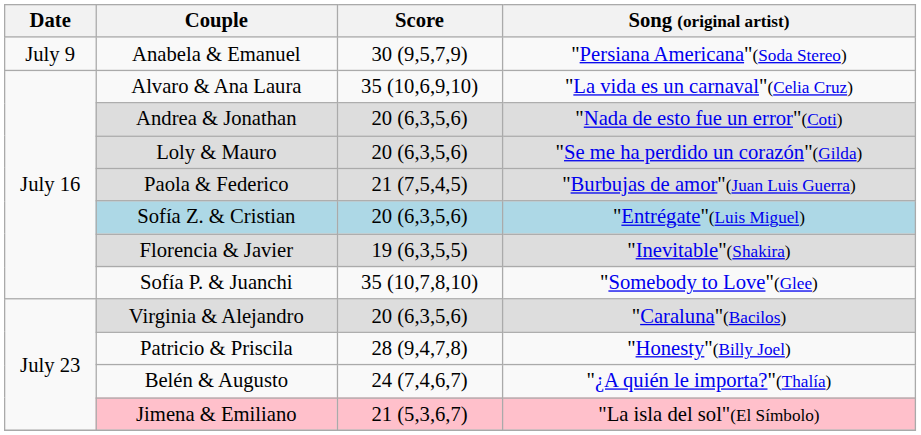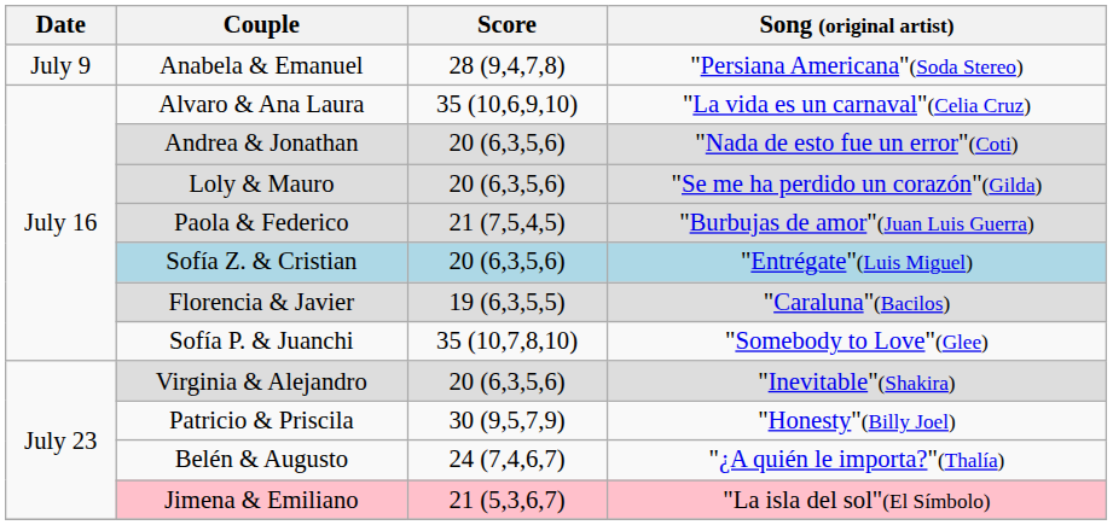Anabela & Emanuel | Score: 30 (9,5,7,9) -> 28 (9,4,7,8)
Florencia & Javier | Song (original artist): "Inevitable"(Shakira) -> "Caraluna"(Bacilos)
Virginia & Alejandro | Song (original artist): "Caraluna"(Bacilos) -> "Inevitable"(Shakira)
Patricio & Priscila | Score: 28 (9,4,7,8) -> 30 (9,5,7,9)
